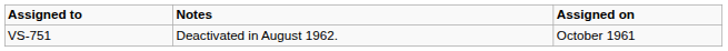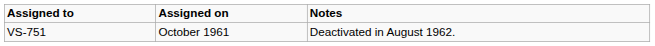columns swapped: Assigned on <-> Notes
